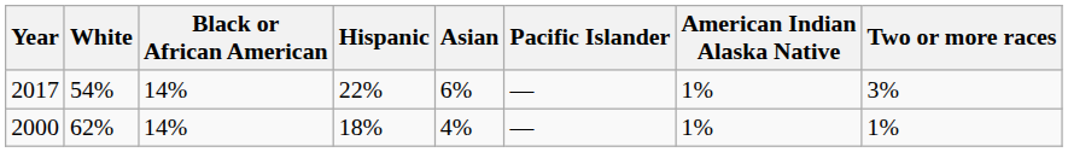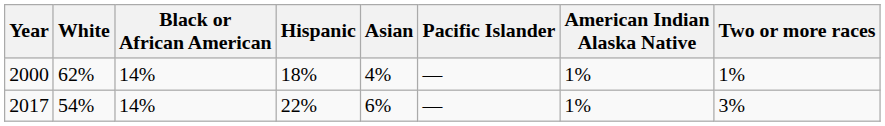rows swapped: 2000 <-> 2017
